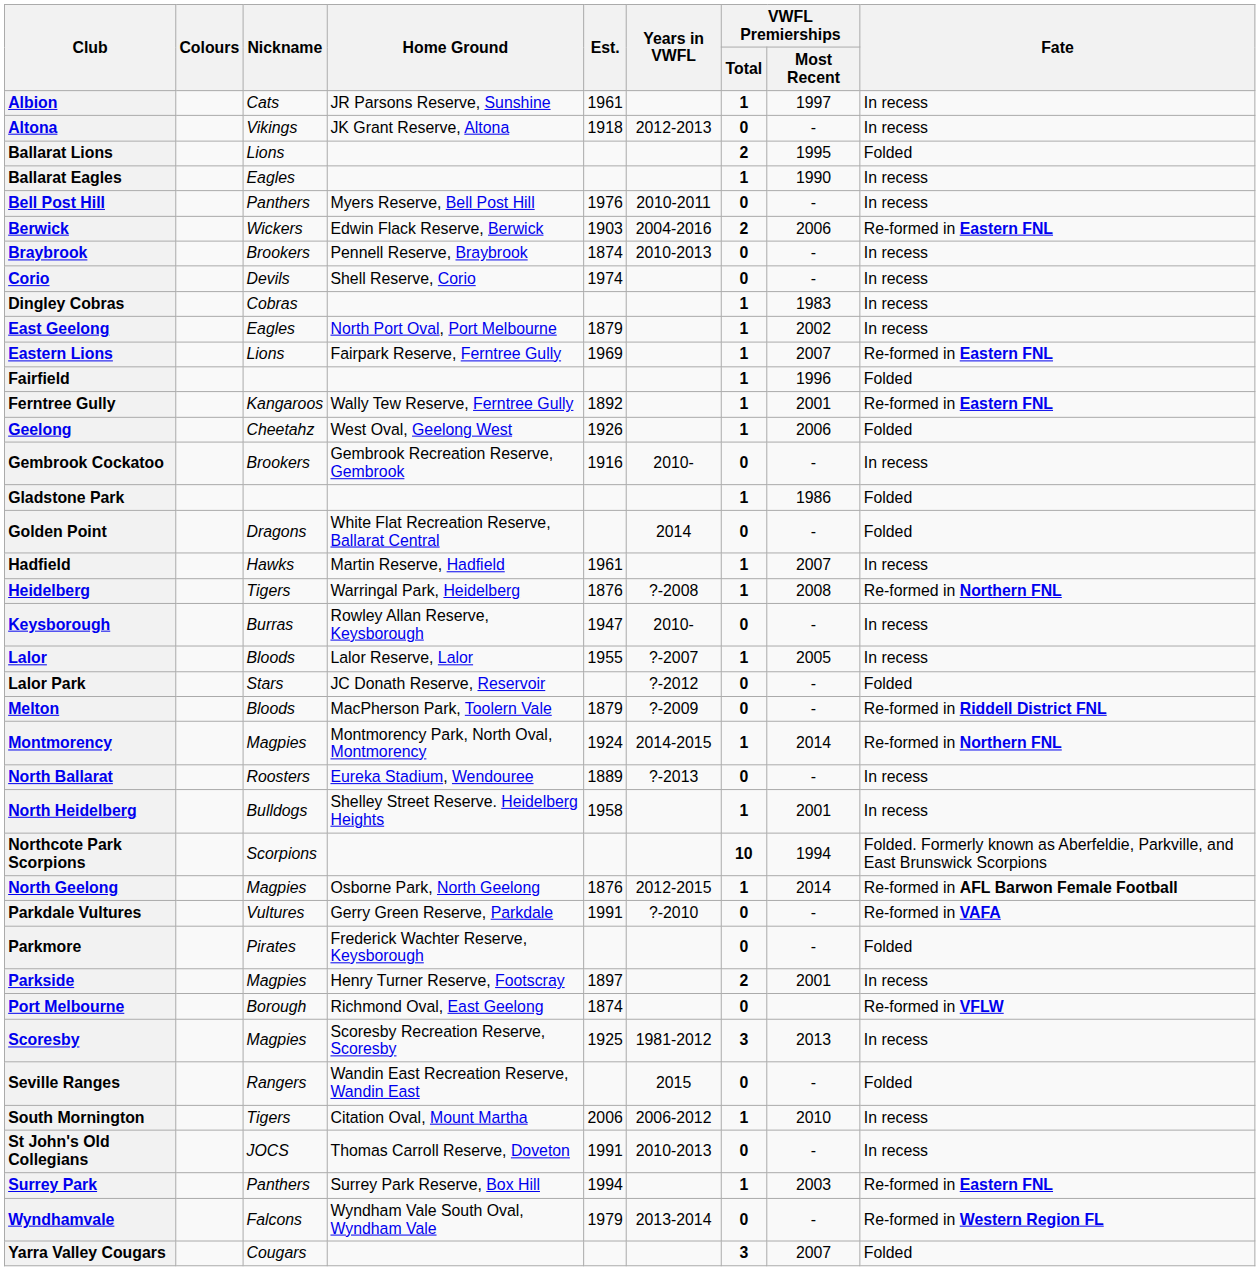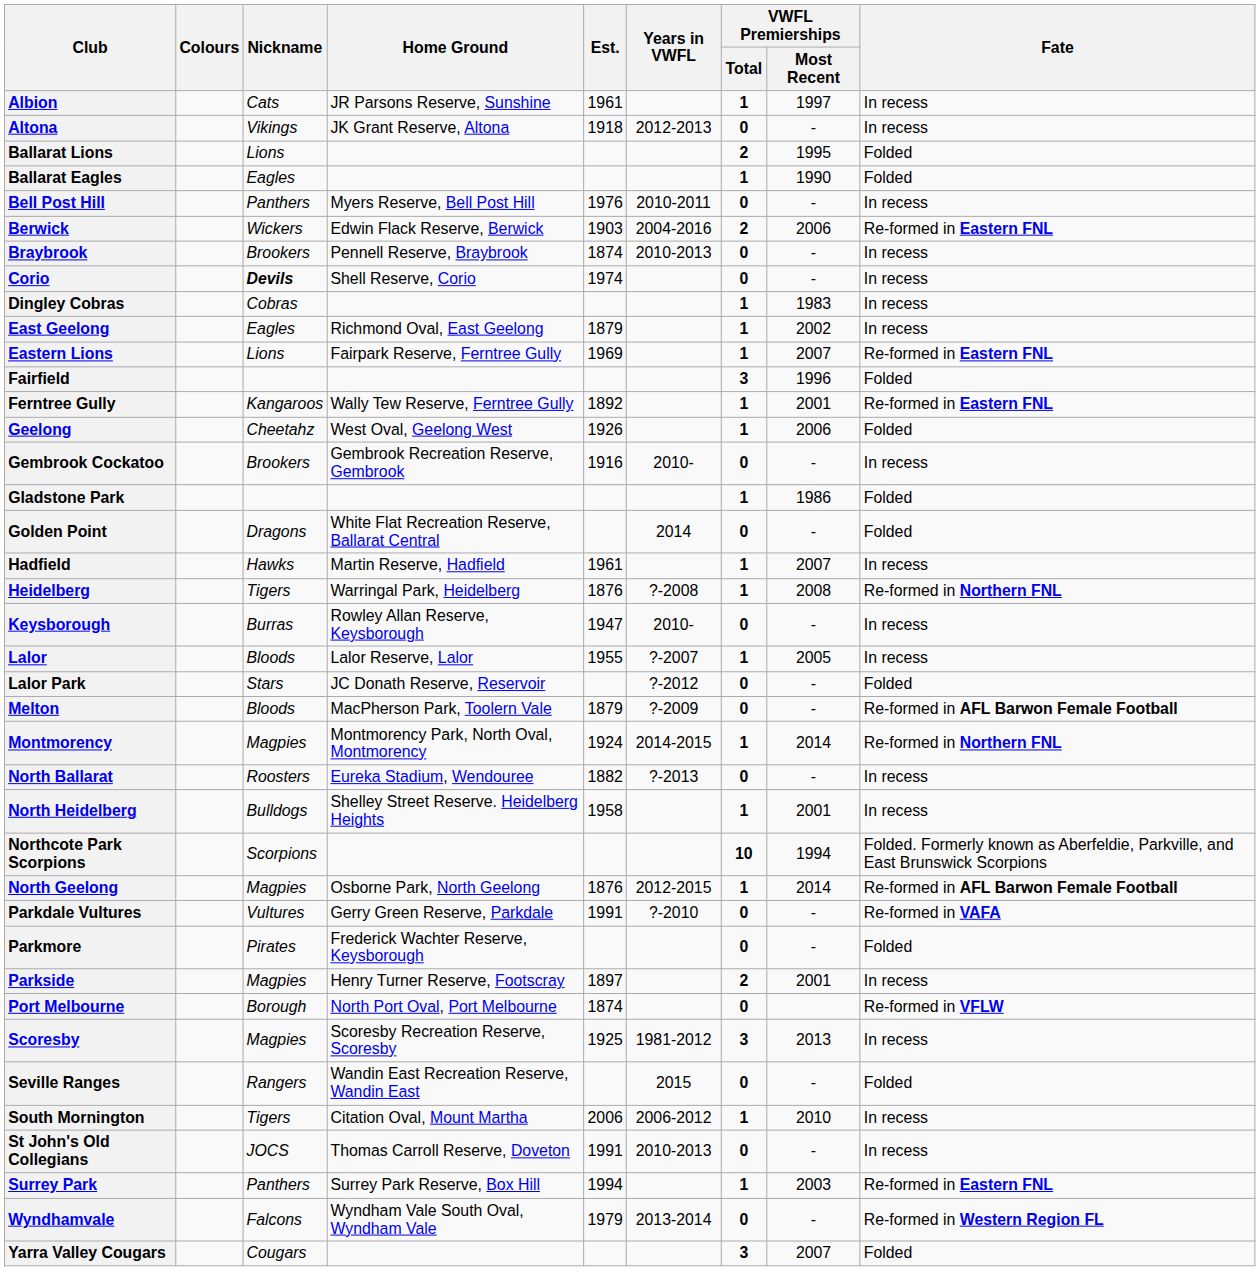Ballarat Eagles | Fate: In recess -> Folded
Corio | Nickname: normal -> bold
East Geelong | Home Ground: North Port Oval, Port Melbourne -> Richmond Oval, East Geelong
Fairfield | VWFL Premierships / Total: 1 -> 3
Melton | Fate: Re-formed in Riddell District FNL -> Re-formed in AFL Barwon Female Football
North Ballarat | Est.: 1889 -> 1882
Port Melbourne | Home Ground: Richmond Oval, East Geelong -> North Port Oval, Port Melbourne
